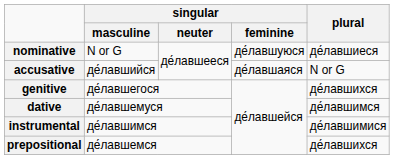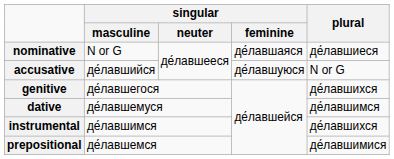nominative | singular / feminine: де́лавшуюся -> де́лавшаяся
accusative | singular / feminine: де́лавшаяся -> де́лавшуюся
instrumental | plural: де́лавшимися -> де́лавшихся
prepositional | plural: де́лавшихся -> де́лавшимися
